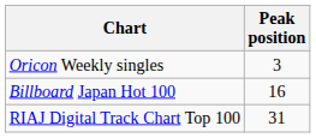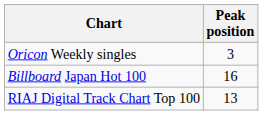RIAJ Digital Track Chart Top 100 | Peak position: 31 -> 13
